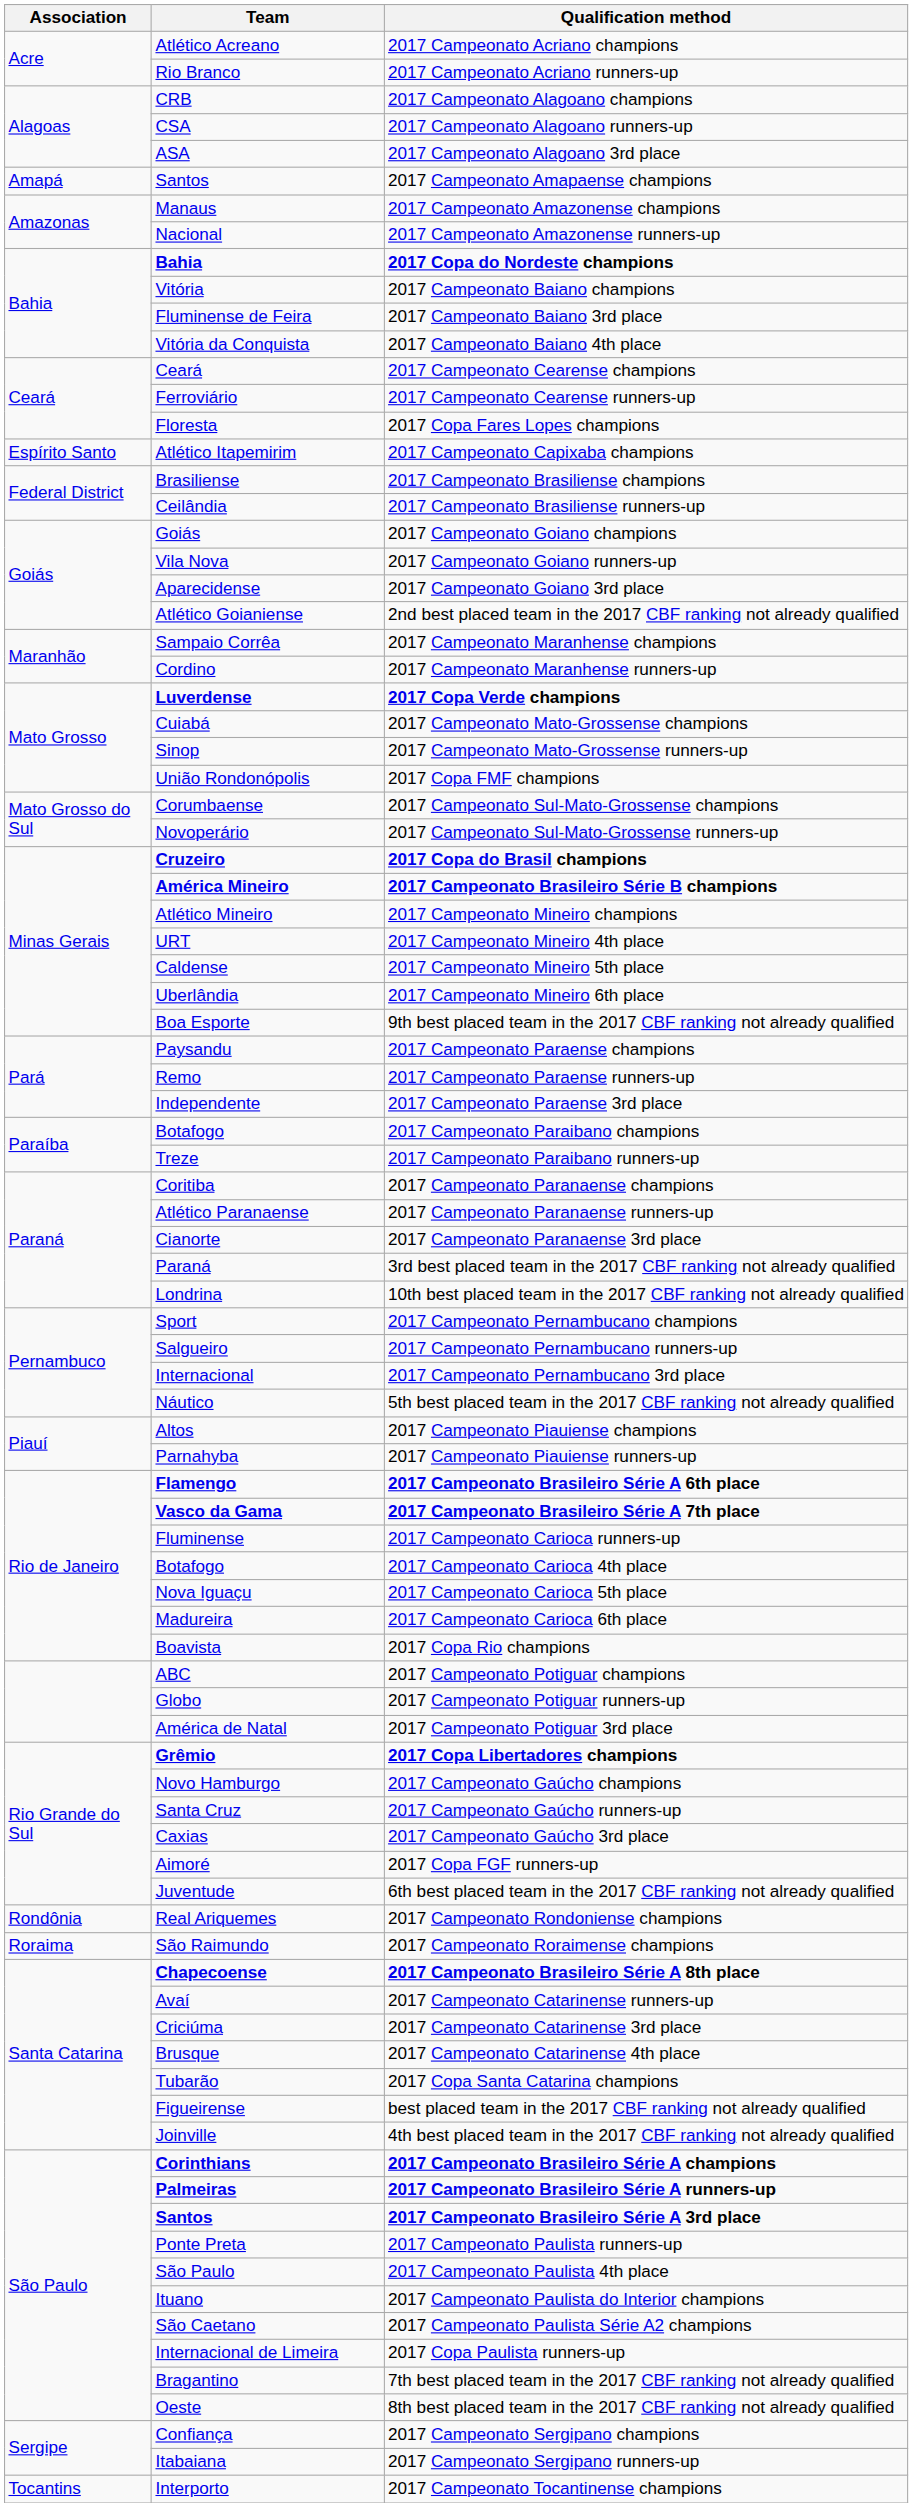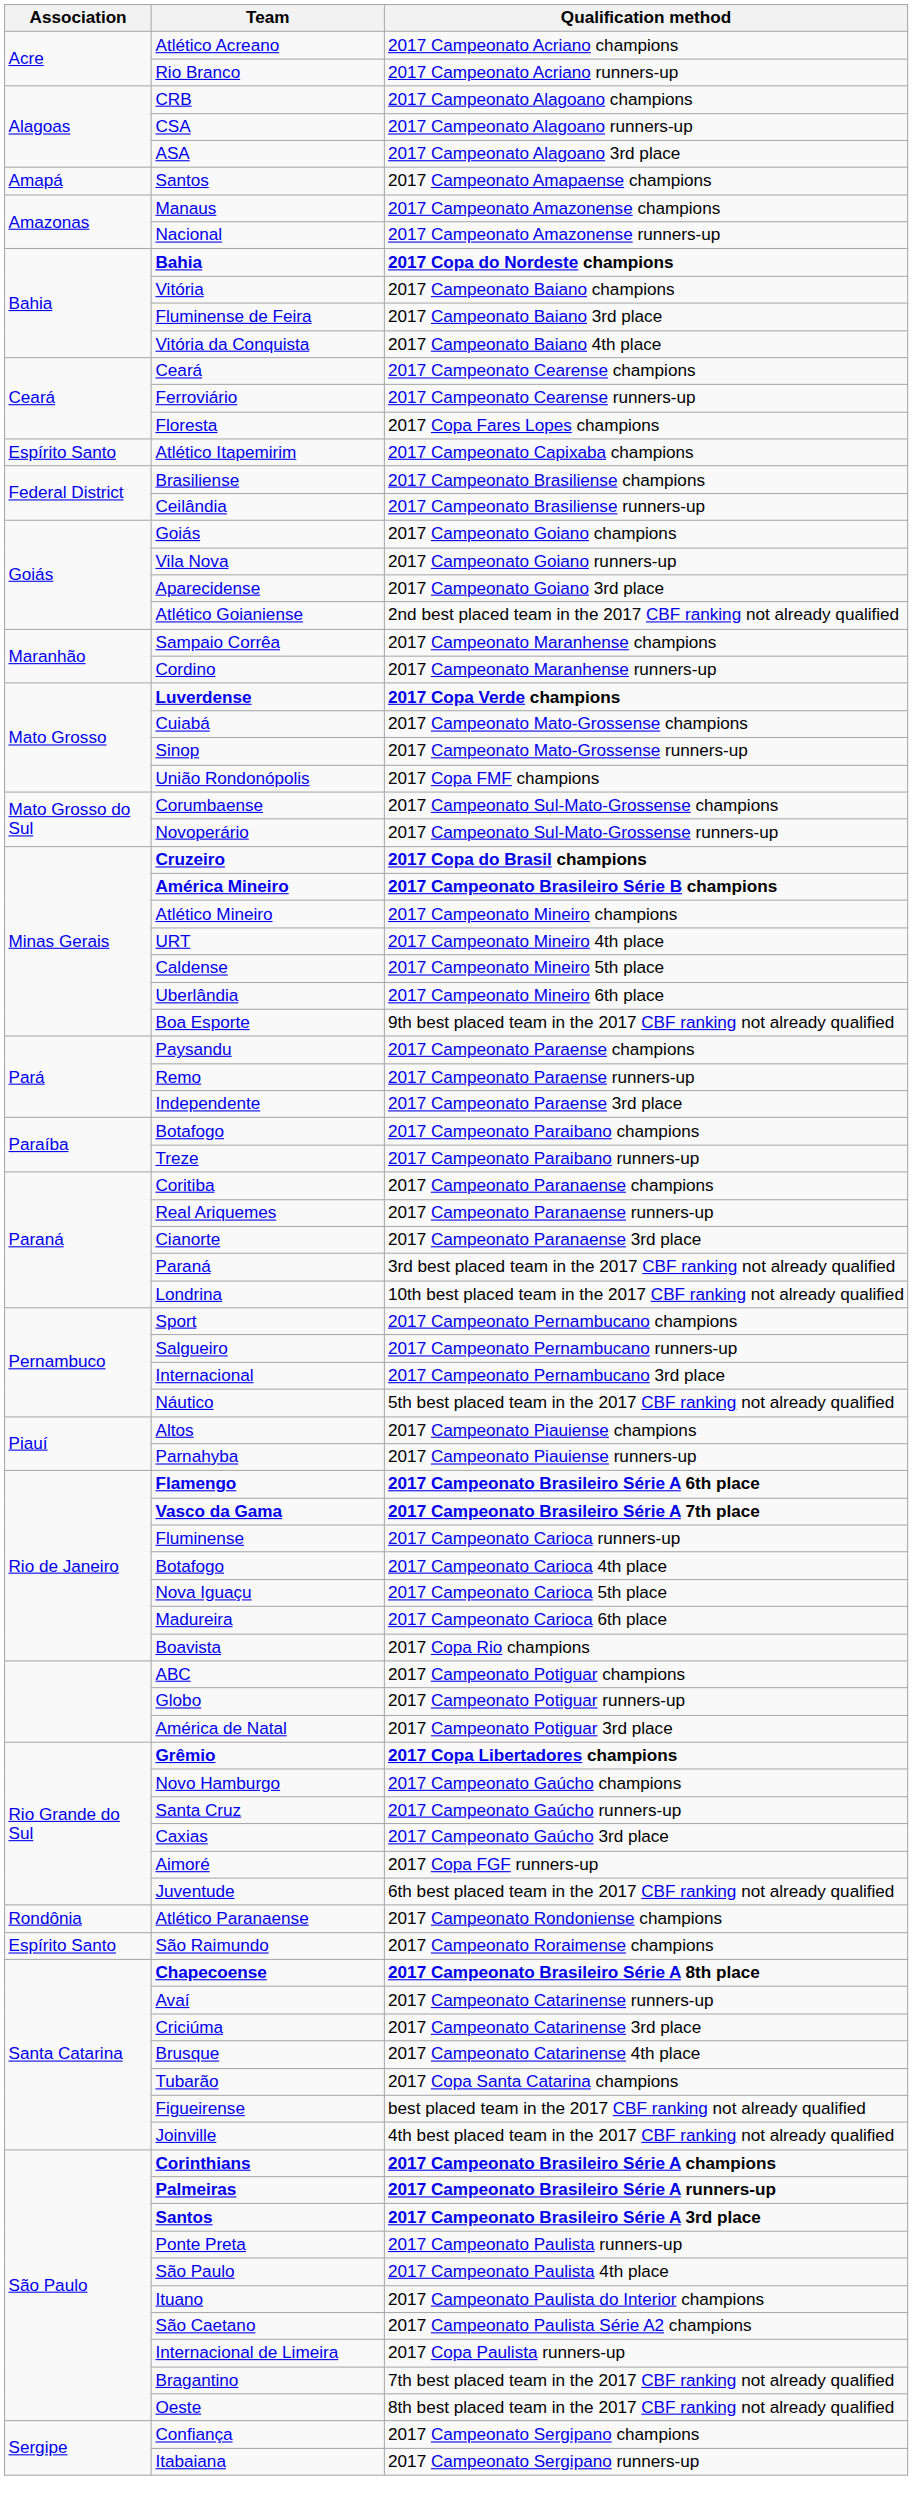2017 Campeonato Paranaense runners-up | Team: Atlético Paranaense -> Real Ariquemes
2017 Campeonato Rondoniense champions | Team: Real Ariquemes -> Atlético Paranaense
2017 Campeonato Roraimense champions | Association: Roraima -> Espírito Santo
- row: Tocantins | Interporto | 2017 Campeonato Tocantinense champions
